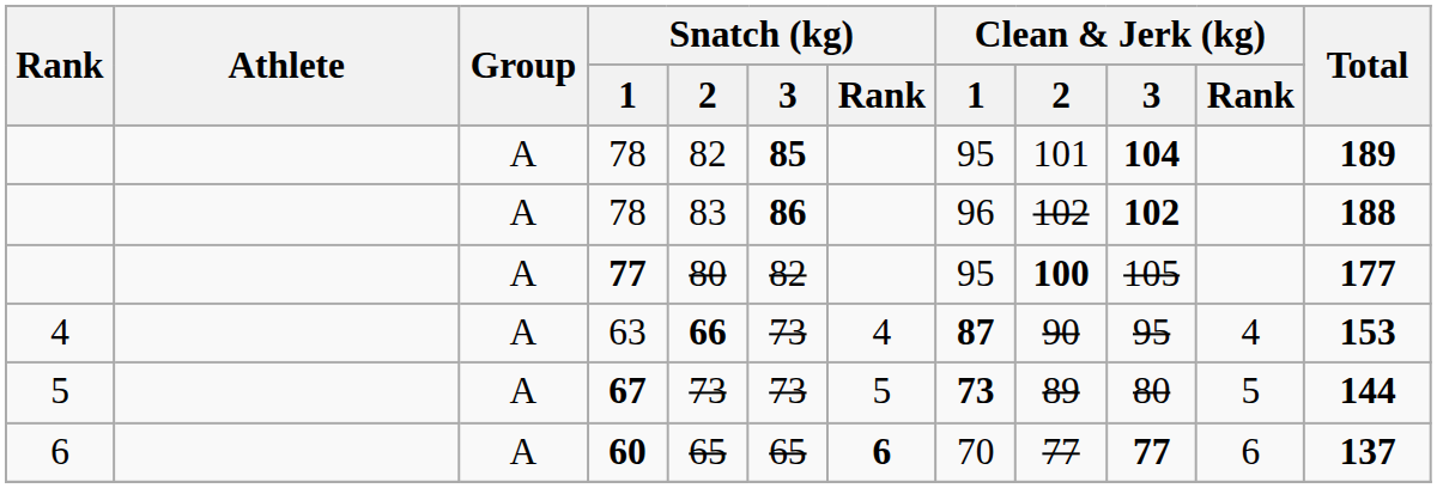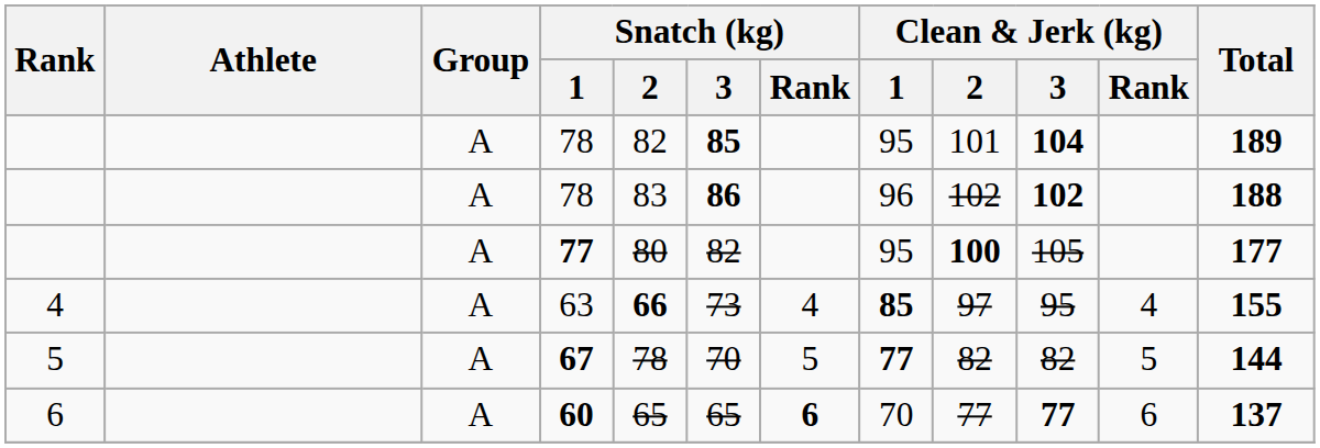63 | Clean & Jerk (kg) / 1: 87 -> 85
63 | Clean & Jerk (kg) / 2: 90 -> 97
63 | Total: 153 -> 155
67 | Snatch (kg) / 2: 73 -> 78
67 | Snatch (kg) / 3: 73 -> 70
67 | Clean & Jerk (kg) / 1: 73 -> 77
67 | Clean & Jerk (kg) / 2: 89 -> 82
67 | Clean & Jerk (kg) / 3: 80 -> 82
